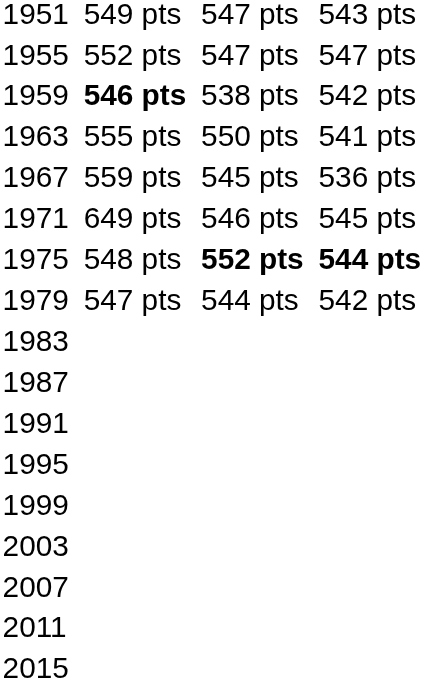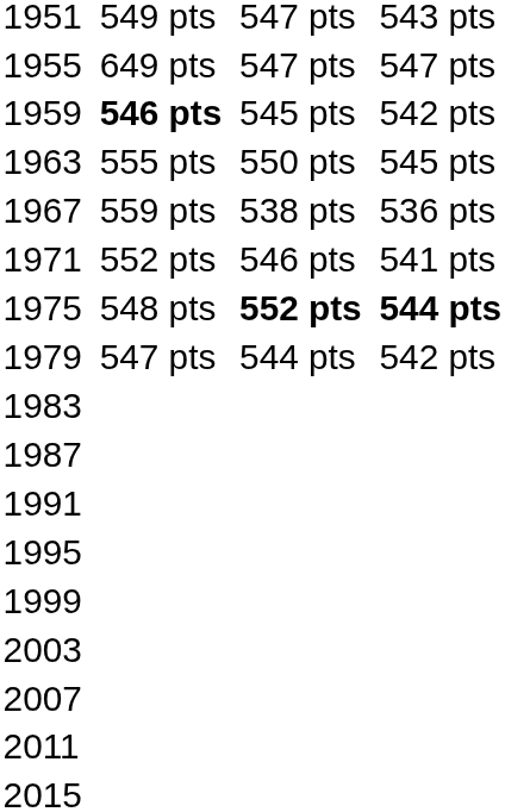1955 | column 3: 552 pts -> 649 pts
1959 | column 5: 538 pts -> 545 pts
1963 | column 7: 541 pts -> 545 pts
1967 | column 5: 545 pts -> 538 pts
1971 | column 3: 649 pts -> 552 pts
1971 | column 7: 545 pts -> 541 pts
